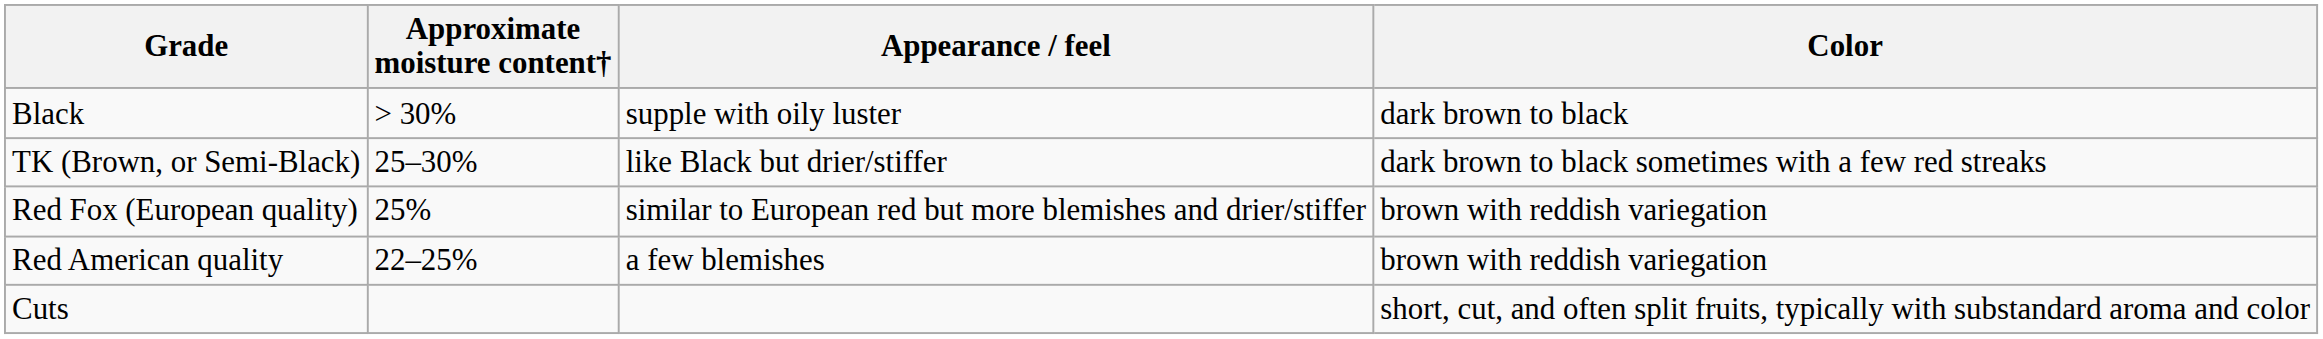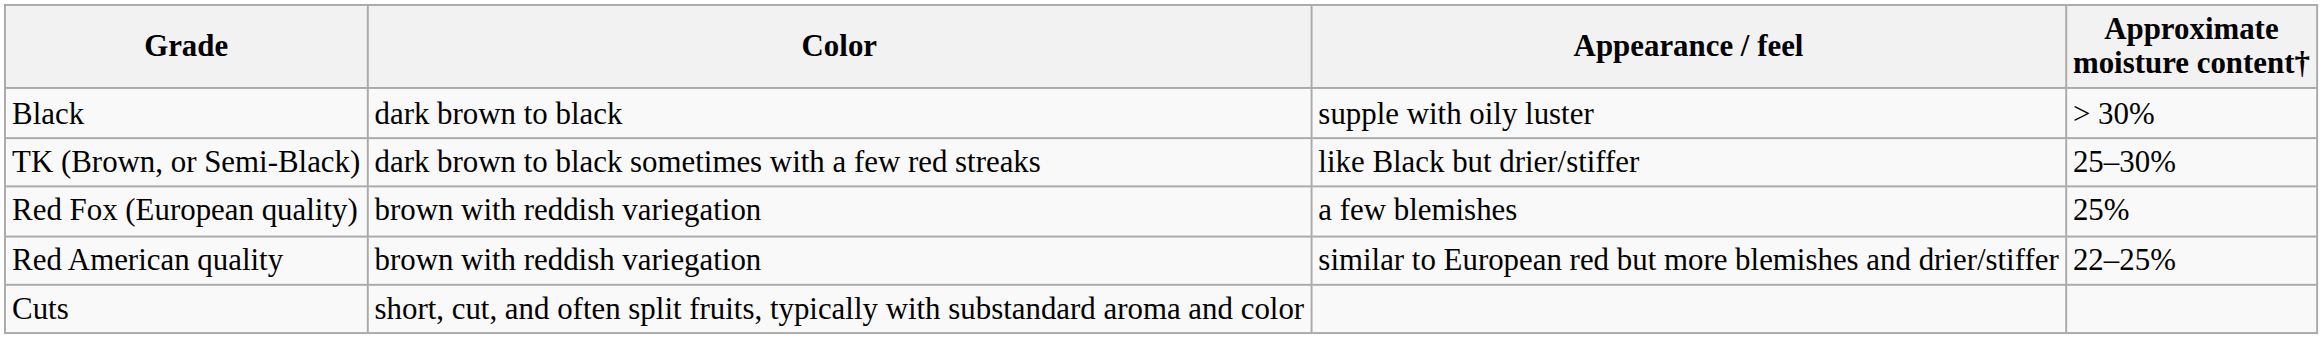columns swapped: Color <-> Approximate moisture content†
Red Fox (European quality) | Appearance / feel: similar to European red but more blemishes and drier/stiffer -> a few blemishes
Red American quality | Appearance / feel: a few blemishes -> similar to European red but more blemishes and drier/stiffer
